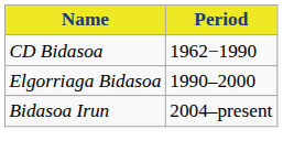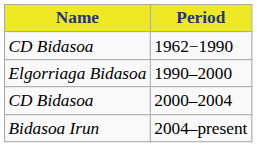+ row: CD Bidasoa | 2000–2004
